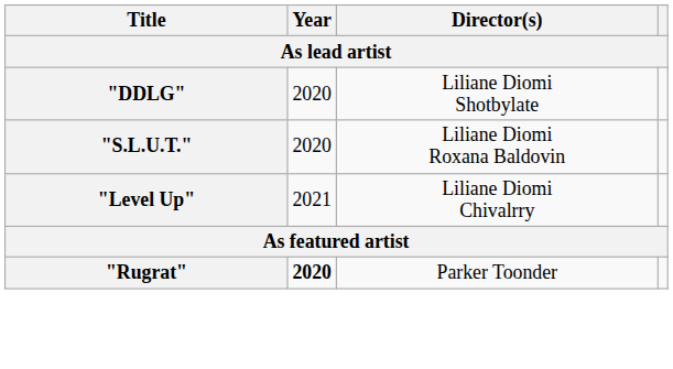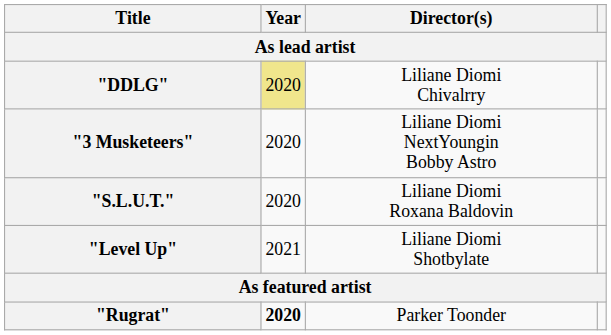"DDLG" | Year: no background -> khaki background
"DDLG" | Director(s): Liliane Diomi Shotbylate -> Liliane Diomi Chivalrry
+ row: "3 Musketeers" | 2020 | Liliane Diomi NextYoungin Bobby Astro
"Level Up" | Director(s): Liliane Diomi Chivalrry -> Liliane Diomi Shotbylate
